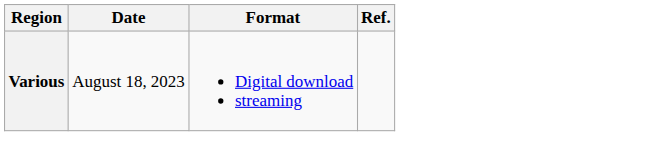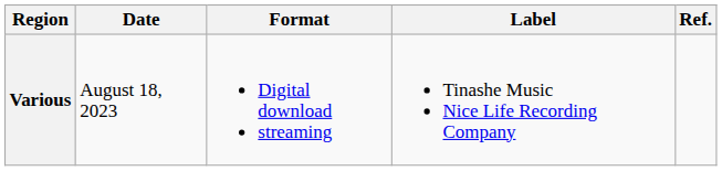+ column: Label | Tinashe Music Nice Life Recording Company
